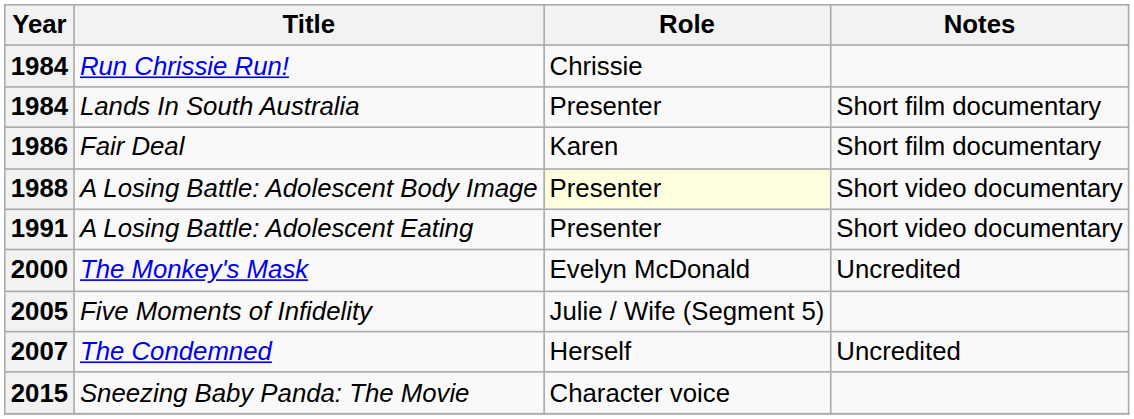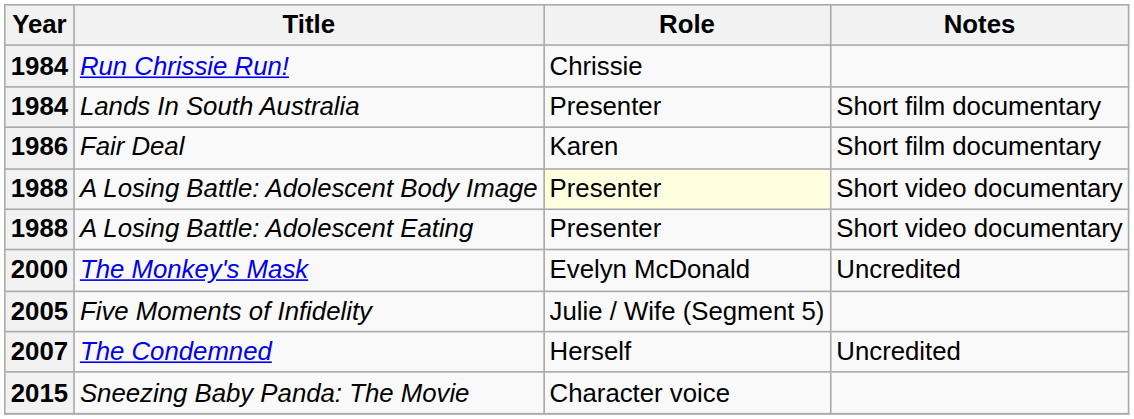A Losing Battle: Adolescent Eating | Year: 1991 -> 1988
